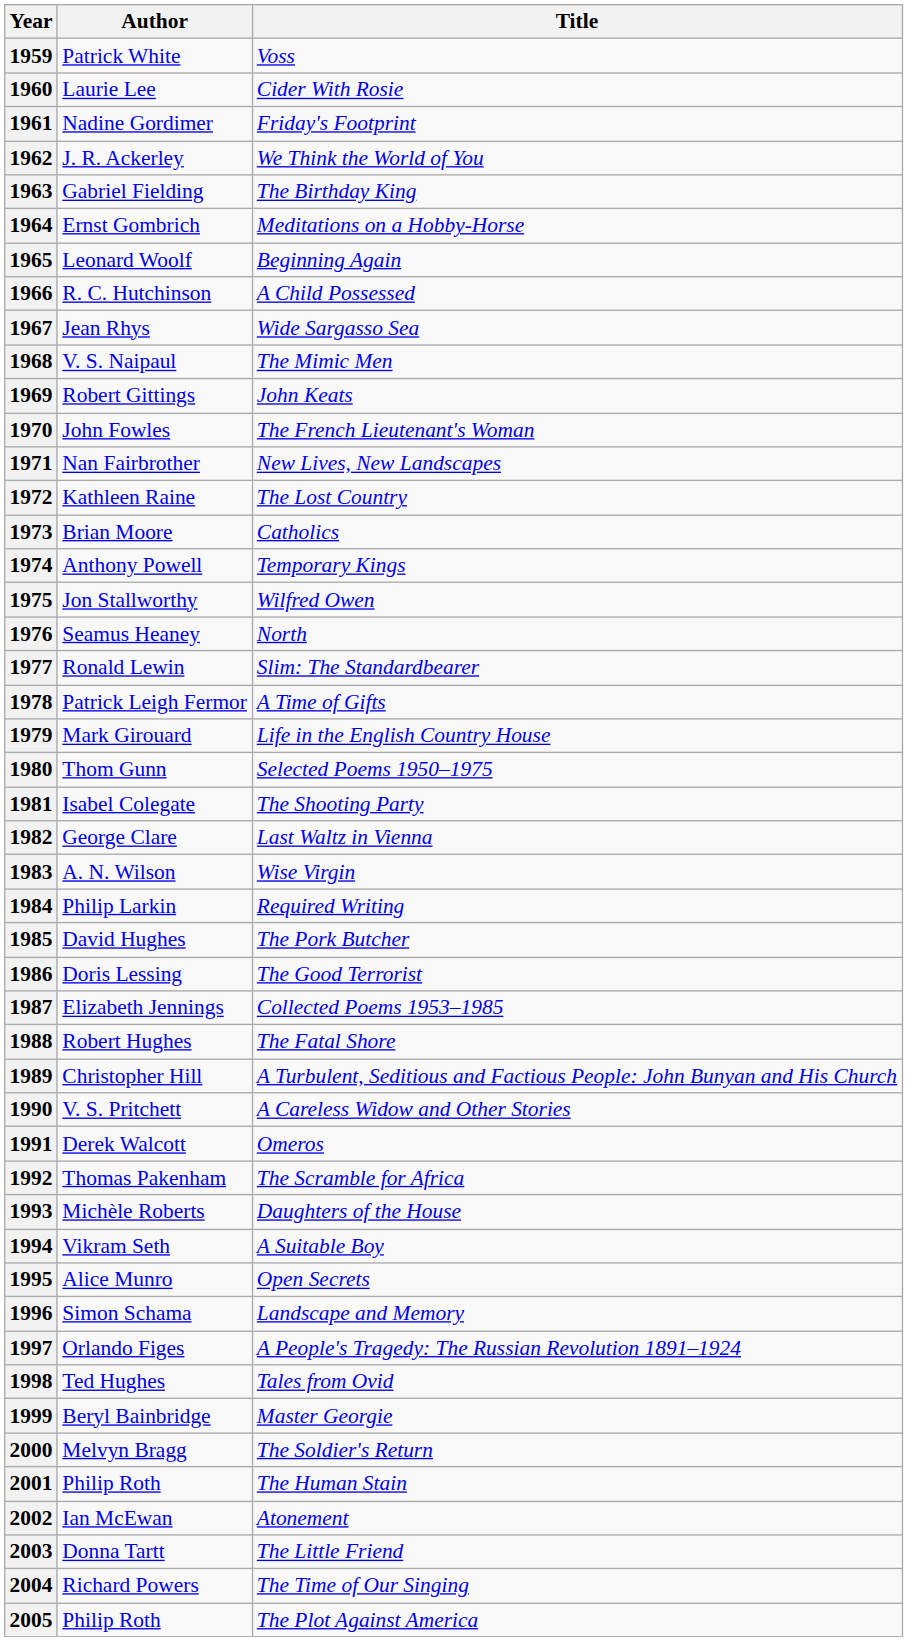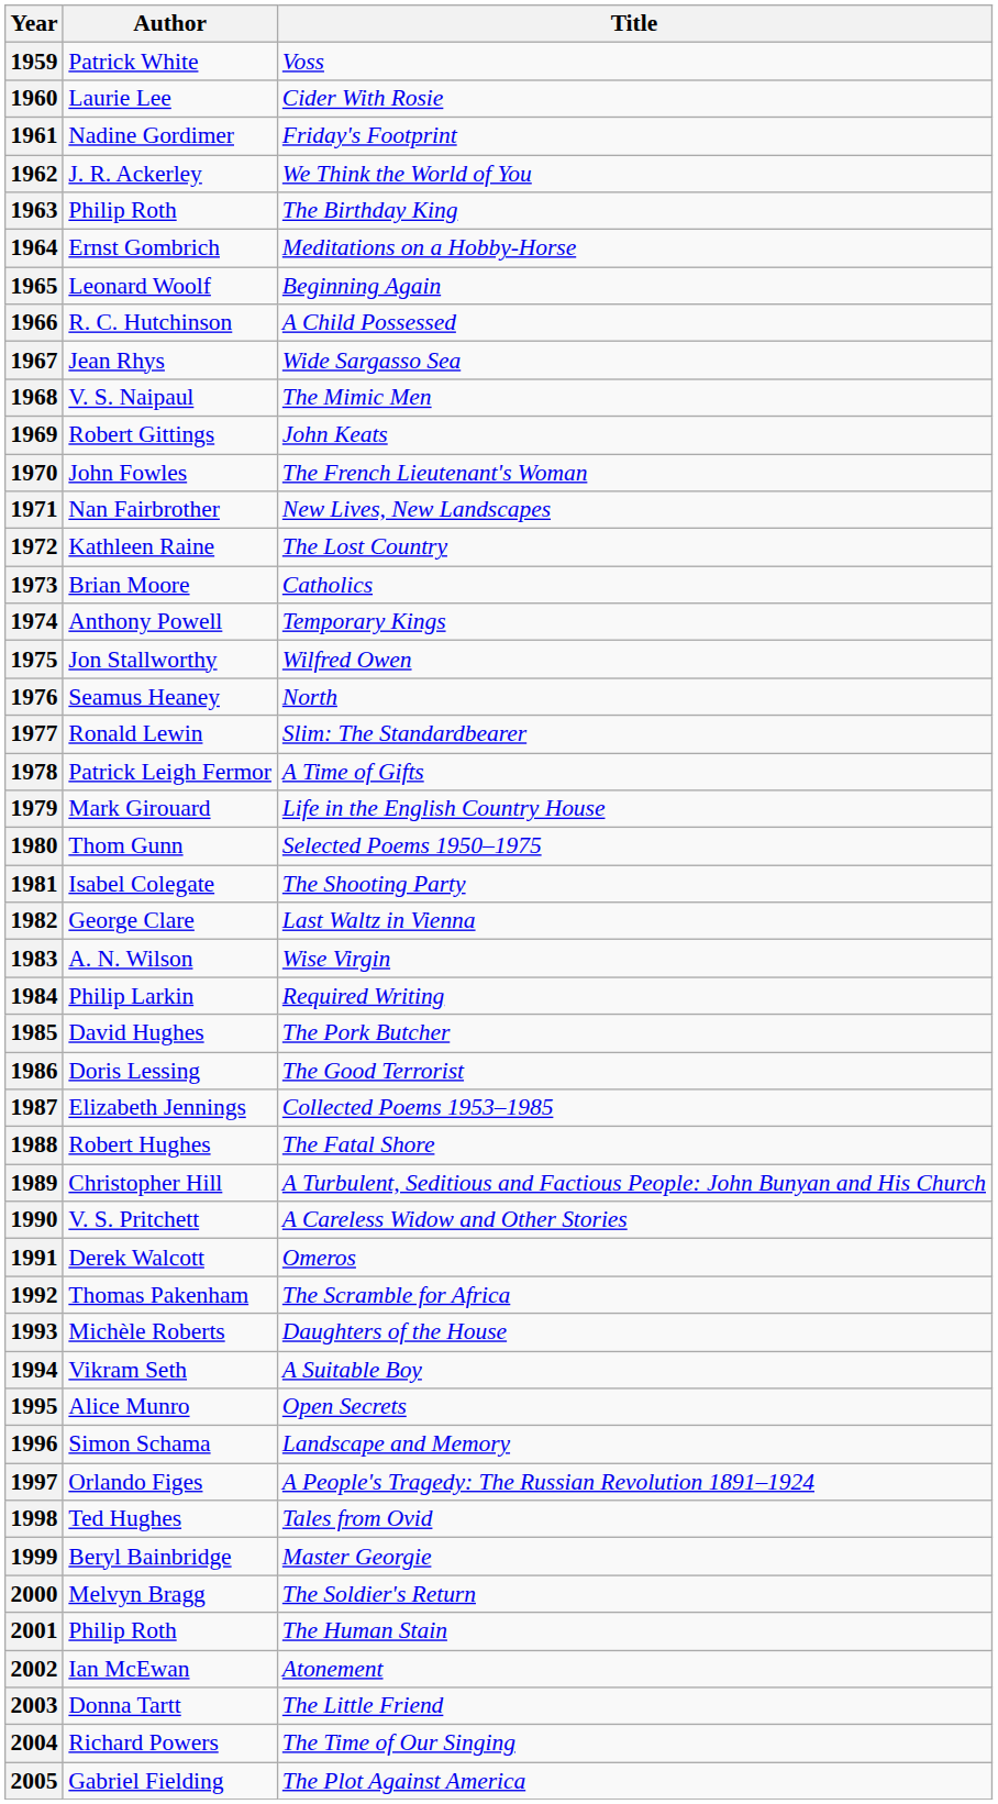1963 | Author: Gabriel Fielding -> Philip Roth
2005 | Author: Philip Roth -> Gabriel Fielding
